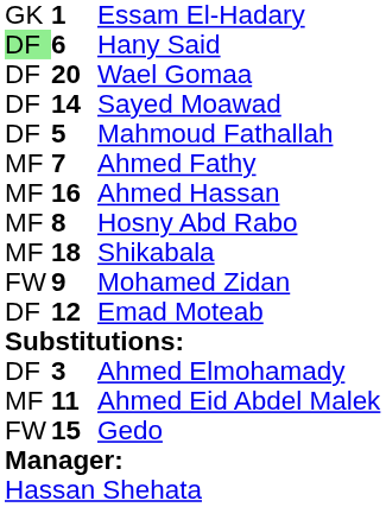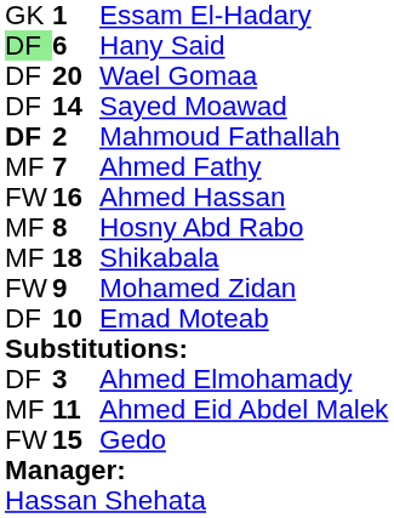Mahmoud Fathallah | column 1: normal -> bold
Mahmoud Fathallah | column 2: 5 -> 2
Ahmed Hassan | column 1: MF -> FW
Emad Moteab | column 2: 12 -> 10
